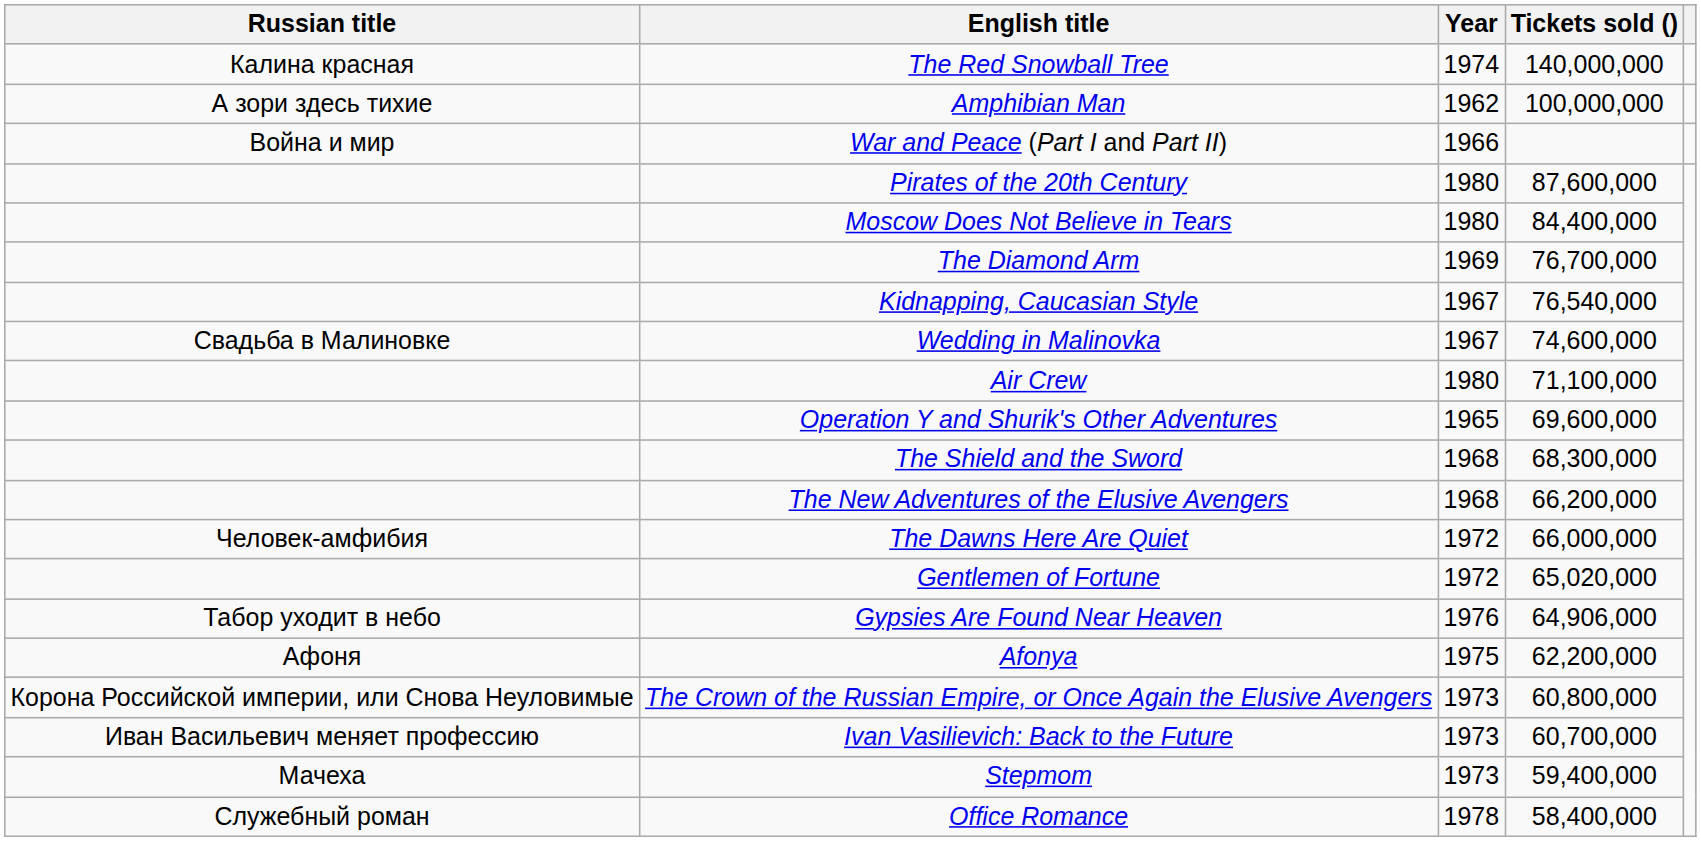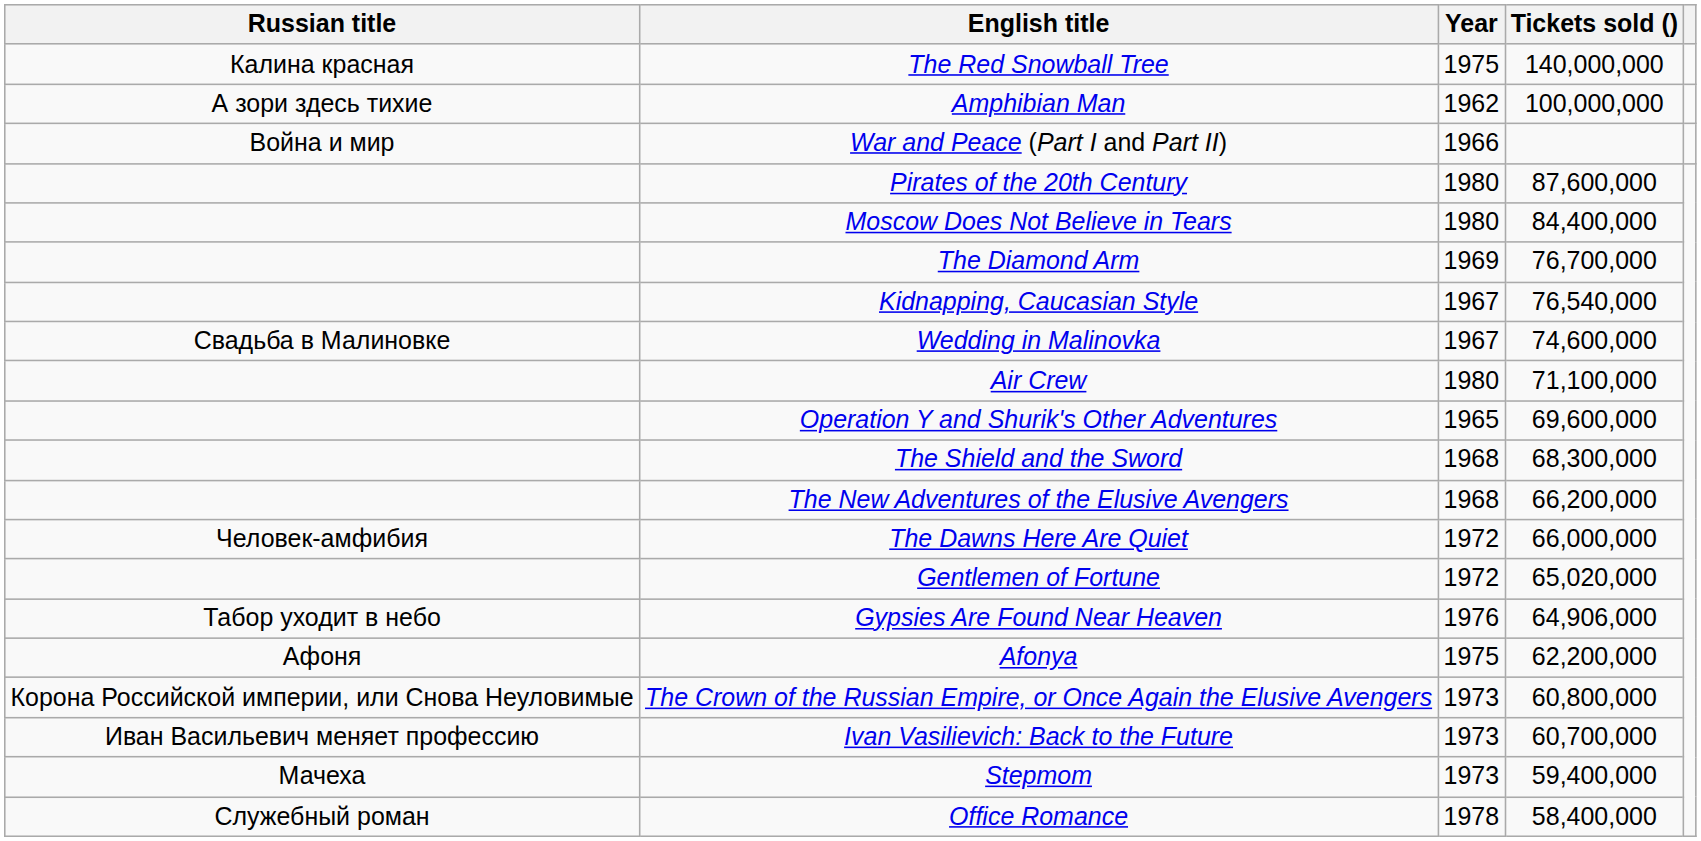The Red Snowball Tree | Year: 1974 -> 1975
